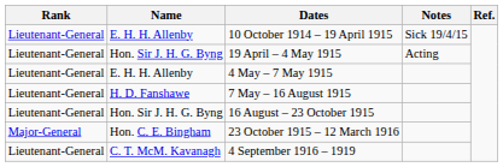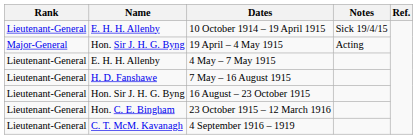19 April – 4 May 1915 | Rank: Lieutenant-General -> Major-General
23 October 1915 – 12 March 1916 | Rank: Major-General -> Lieutenant-General
